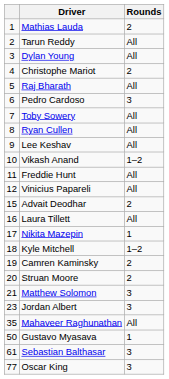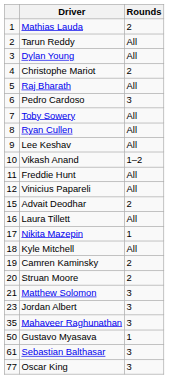Kyle Mitchell | Rounds: 1–2 -> All
Mahaveer Raghunathan | Rounds: All -> 3
